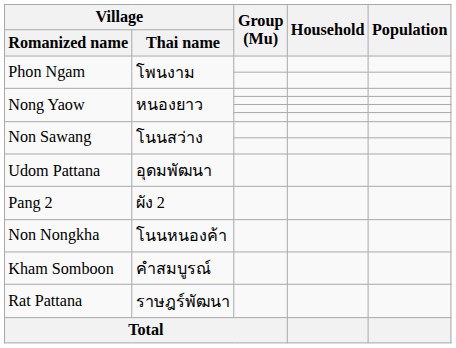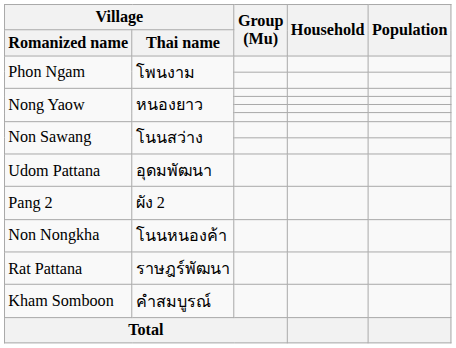rows swapped: Kham Somboon <-> Rat Pattana
